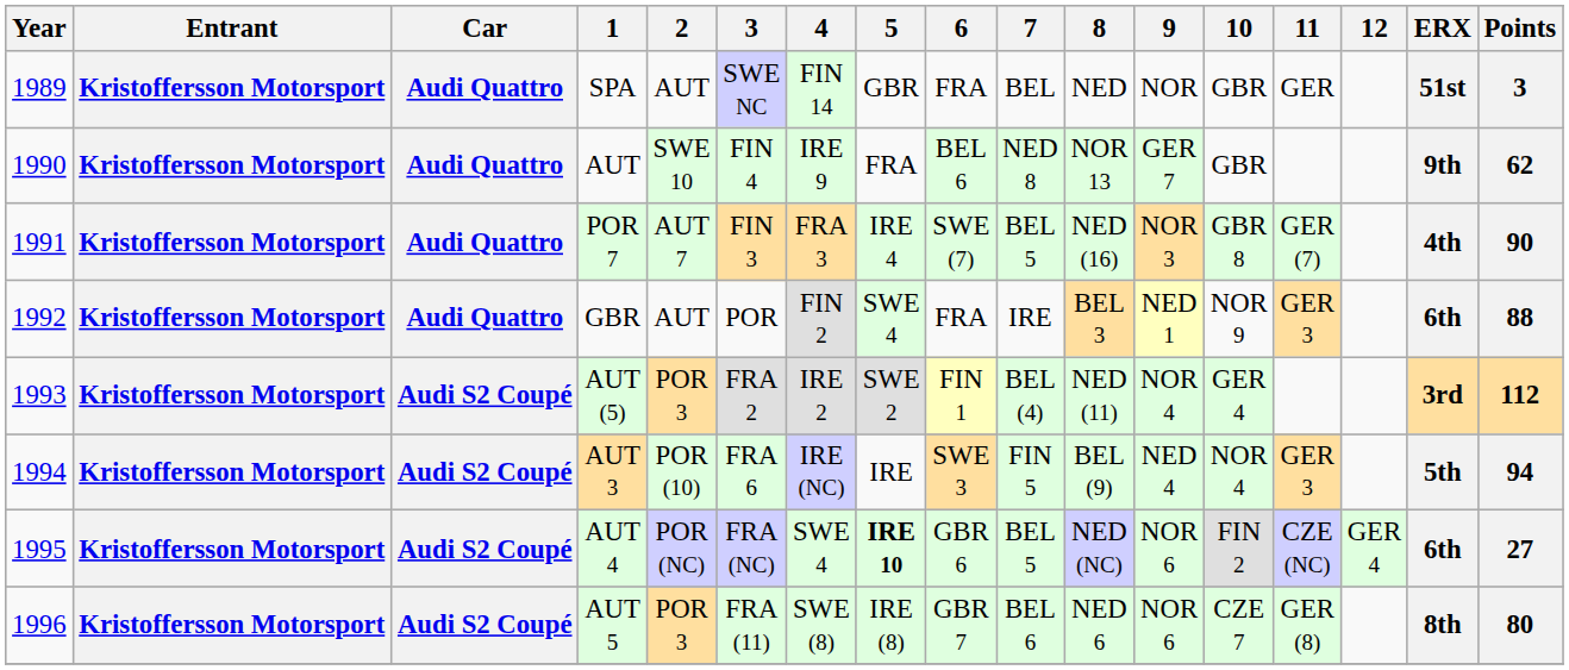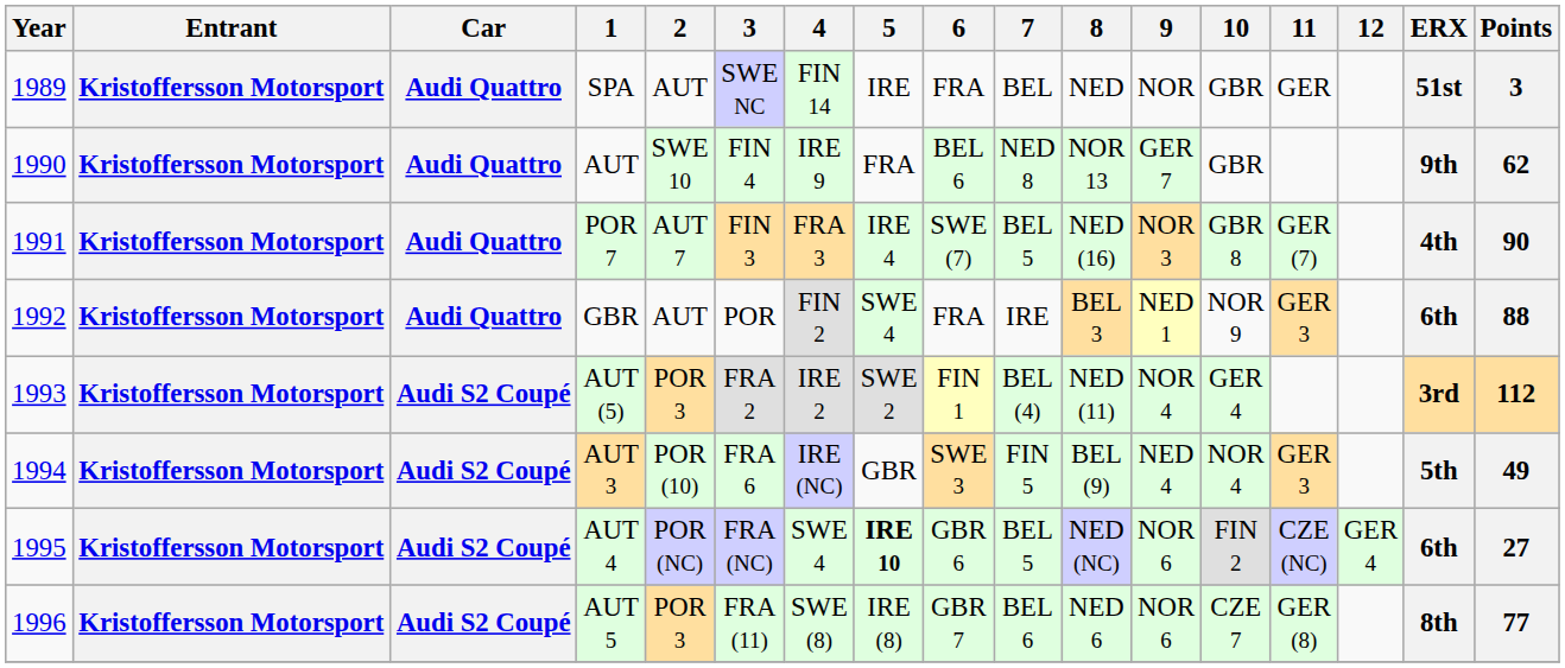SPA | 5: GBR -> IRE
AUT 3 | 5: IRE -> GBR
AUT 3 | Points: 94 -> 49
AUT 5 | Points: 80 -> 77
